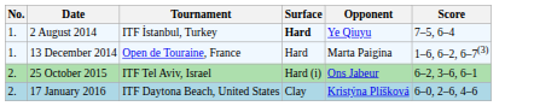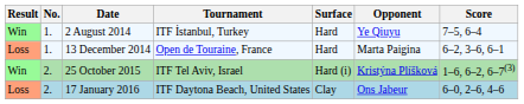+ column: Result | Win | Loss | Win | Loss
2 August 2014 | Surface: bold -> normal
13 December 2014 | Score: 1–6, 6–2, 6–7(3) -> 6–2, 3–6, 6–1
25 October 2015 | Opponent: Ons Jabeur -> Kristýna Plíšková
25 October 2015 | Score: 6–2, 3–6, 6–1 -> 1–6, 6–2, 6–7(3)
17 January 2016 | Opponent: Kristýna Plíšková -> Ons Jabeur
